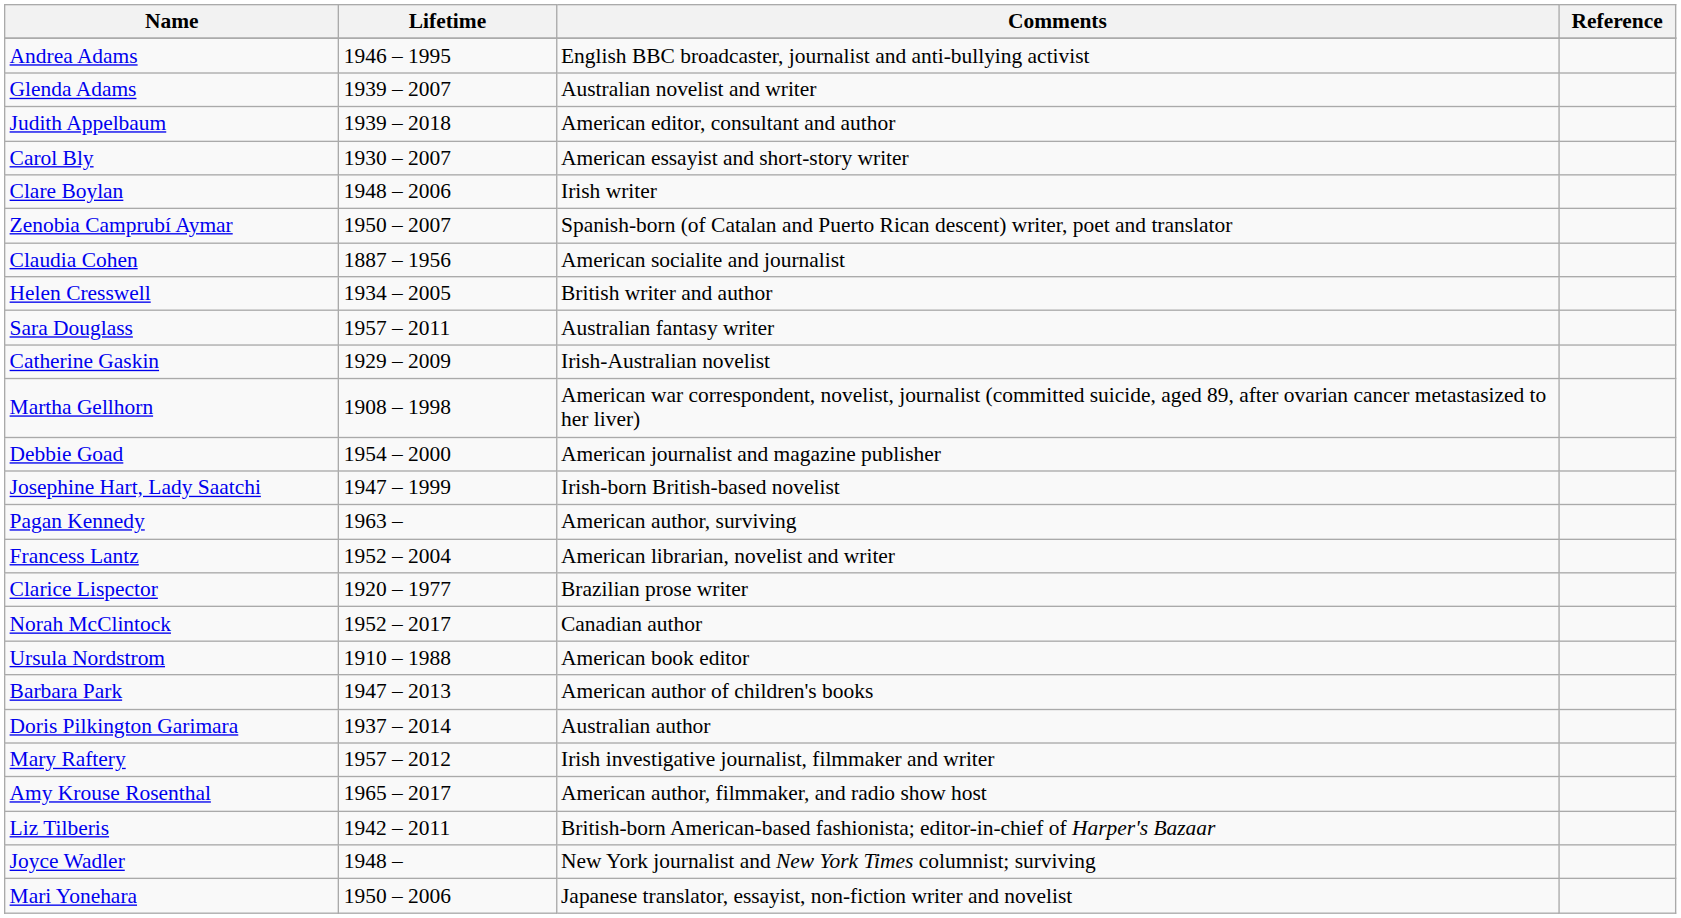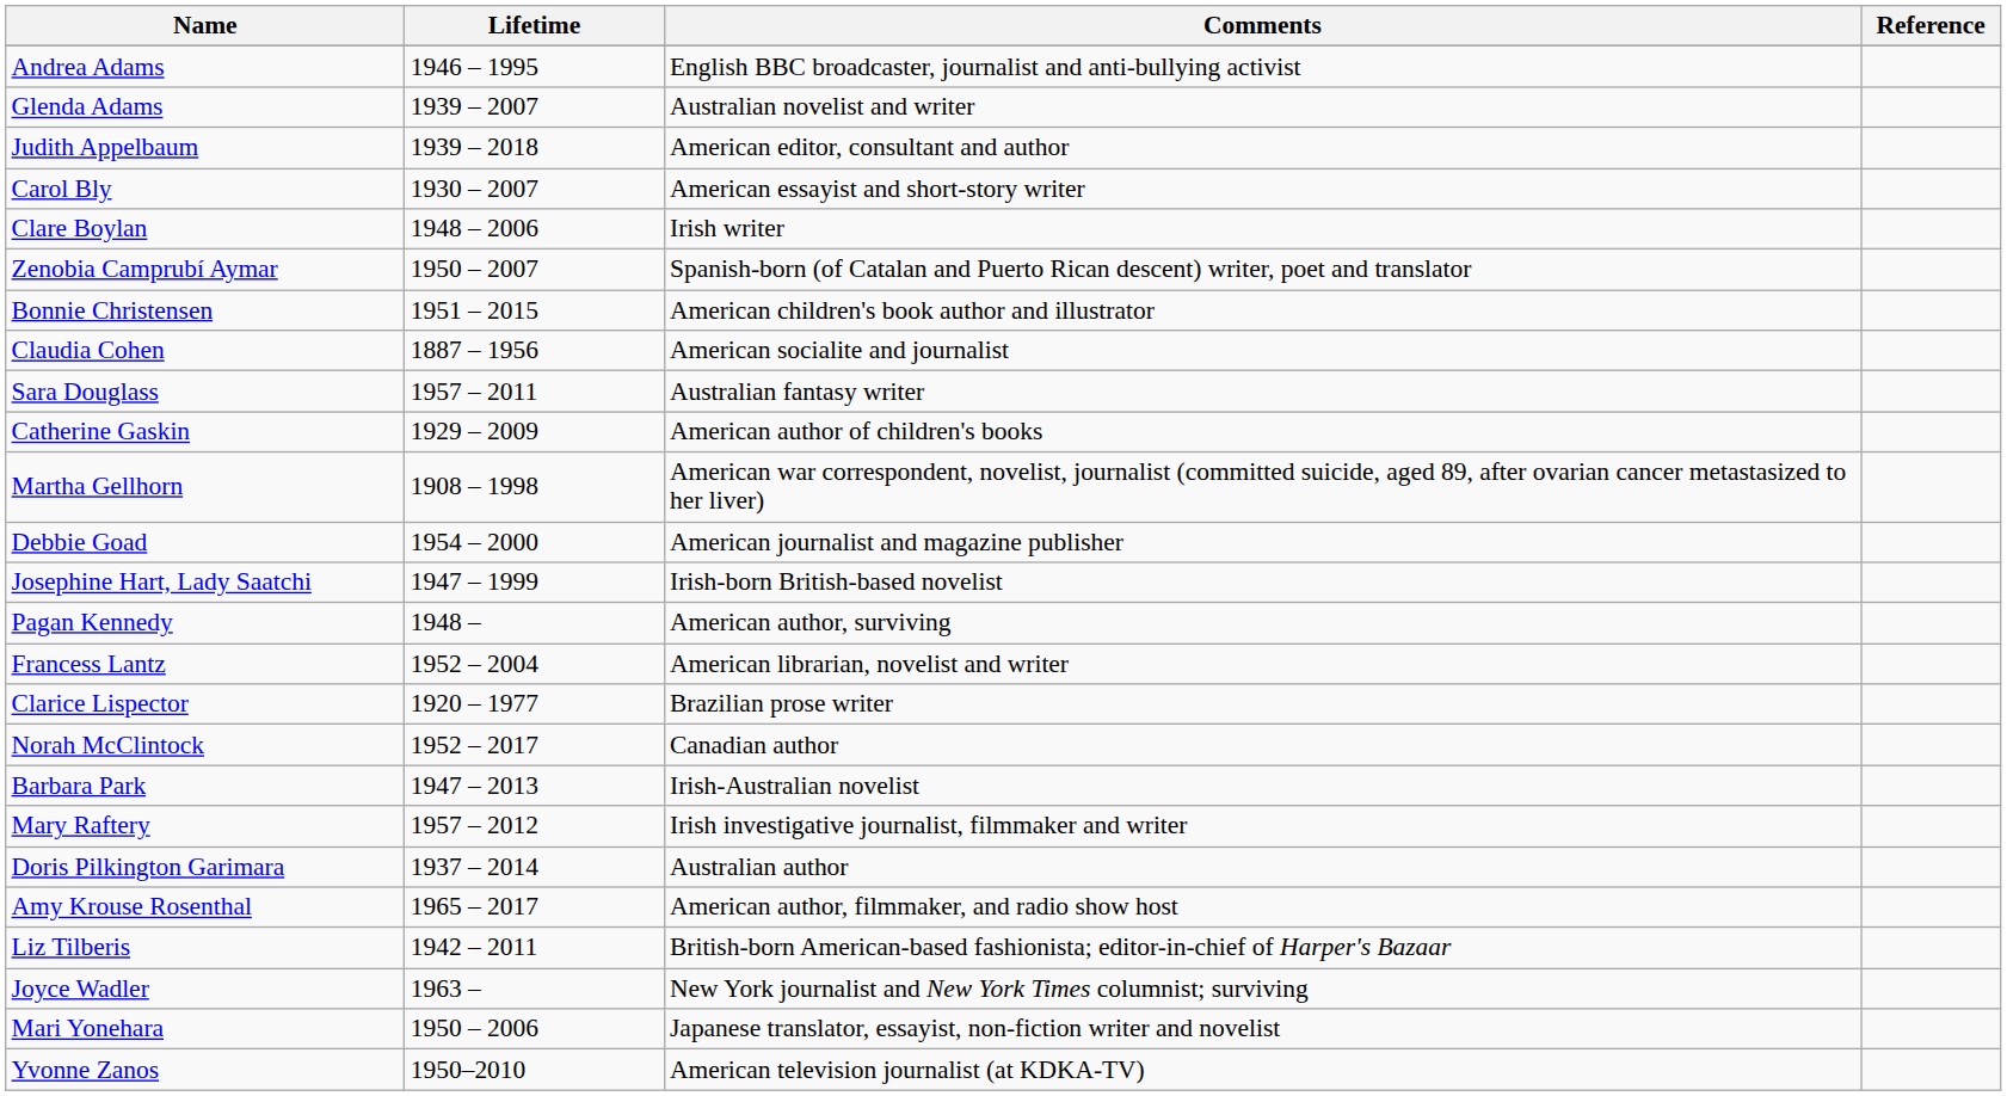+ row: Bonnie Christensen | 1951 – 2015 | American children's book author and illustrator
- row: Helen Cresswell | 1934 – 2005 | British writer and author
Catherine Gaskin | Comments: Irish-Australian novelist -> American author of children's books
Pagan Kennedy | Lifetime: 1963 – -> 1948 –
- row: Ursula Nordstrom | 1910 – 1988 | American book editor
Barbara Park | Comments: American author of children's books -> Irish-Australian novelist
rows swapped: Doris Pilkington Garimara <-> Mary Raftery
Joyce Wadler | Lifetime: 1948 – -> 1963 –
+ row: Yvonne Zanos | 1950–2010 | American television journalist (at KDKA-TV)
